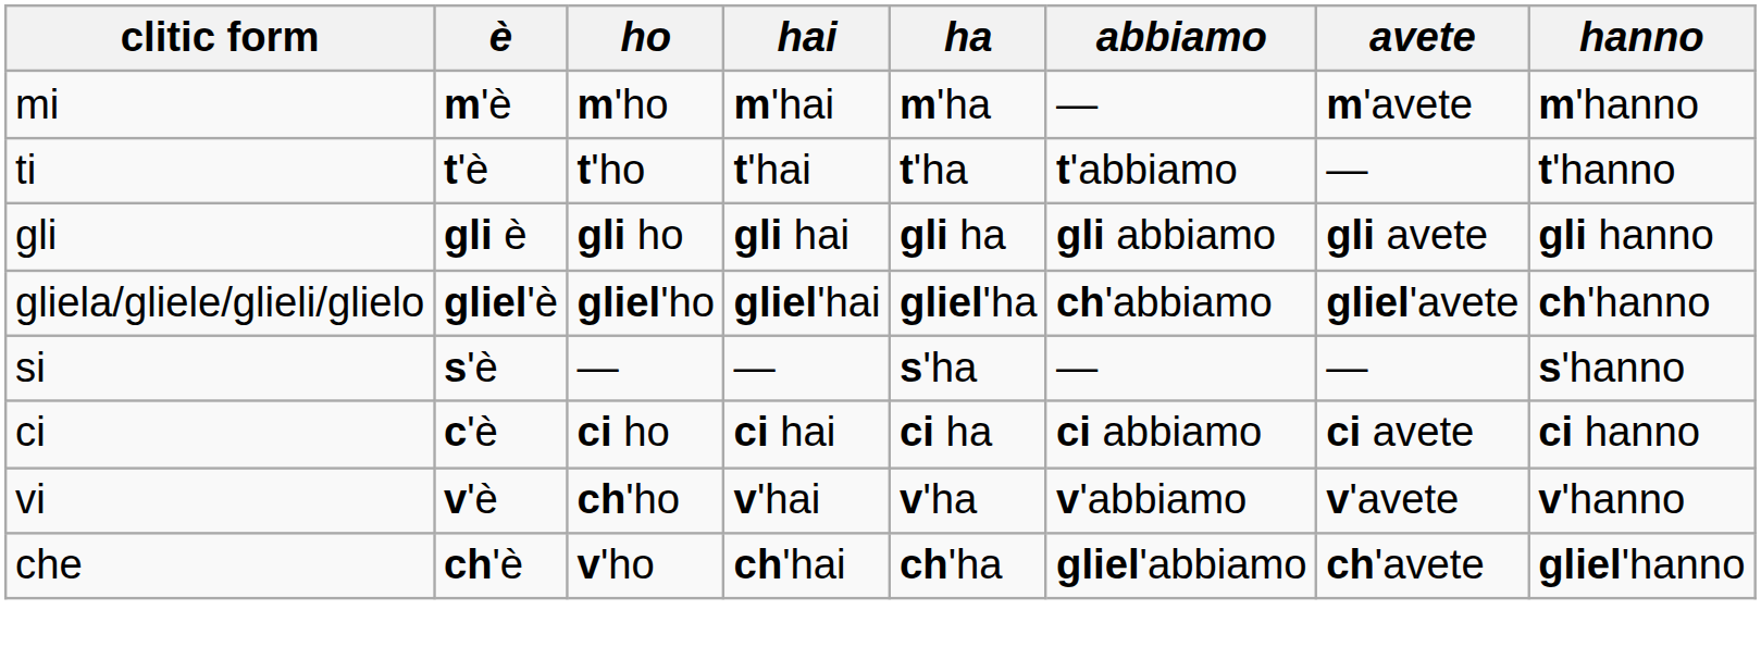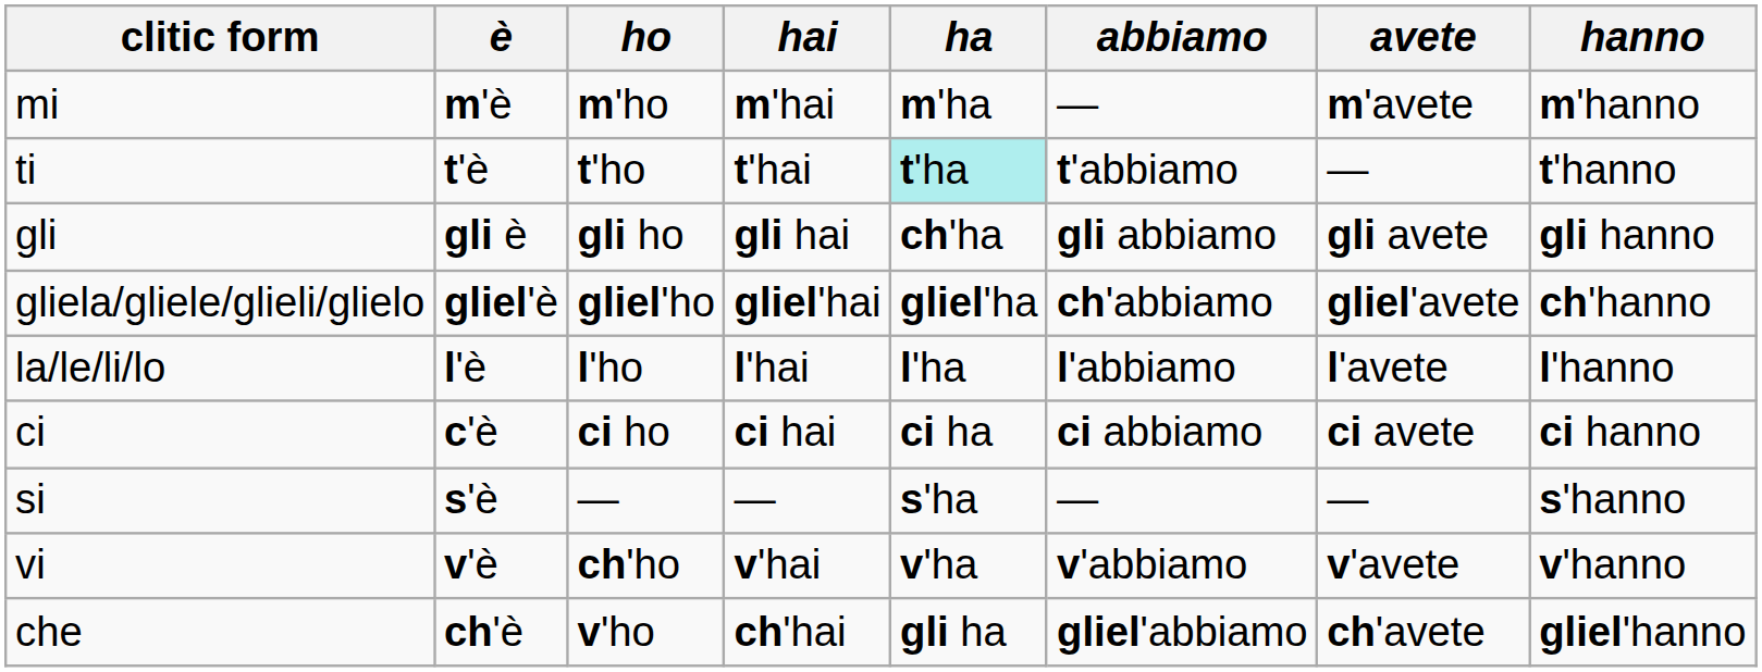ti | ha: no background -> paleturquoise background
gli | ha: gli ha -> ch'ha
+ row: la/le/li/lo | l'è | l'ho | l'hai | l'ha | l'abbiamo | l'avete | l'hanno
rows swapped: si <-> ci
che | ha: ch'ha -> gli ha
